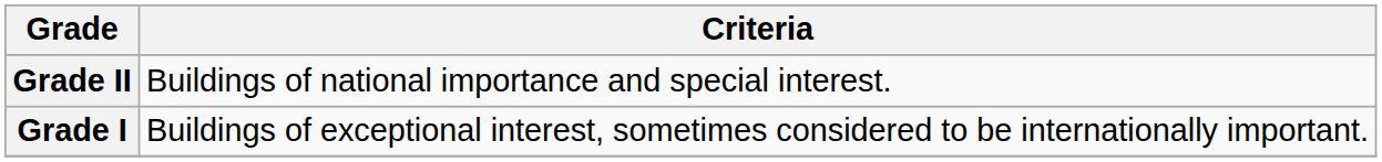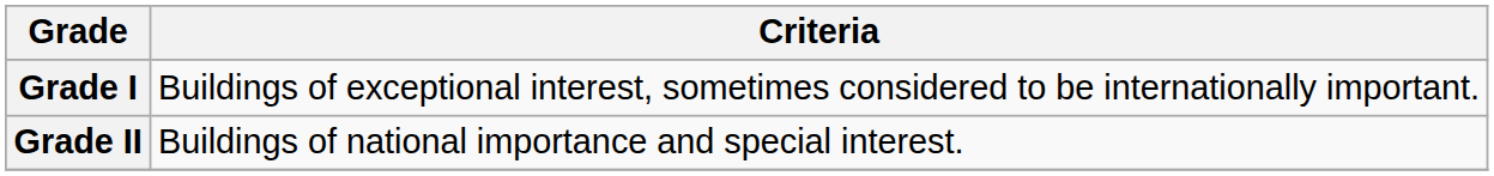rows swapped: Grade I <-> Grade II
